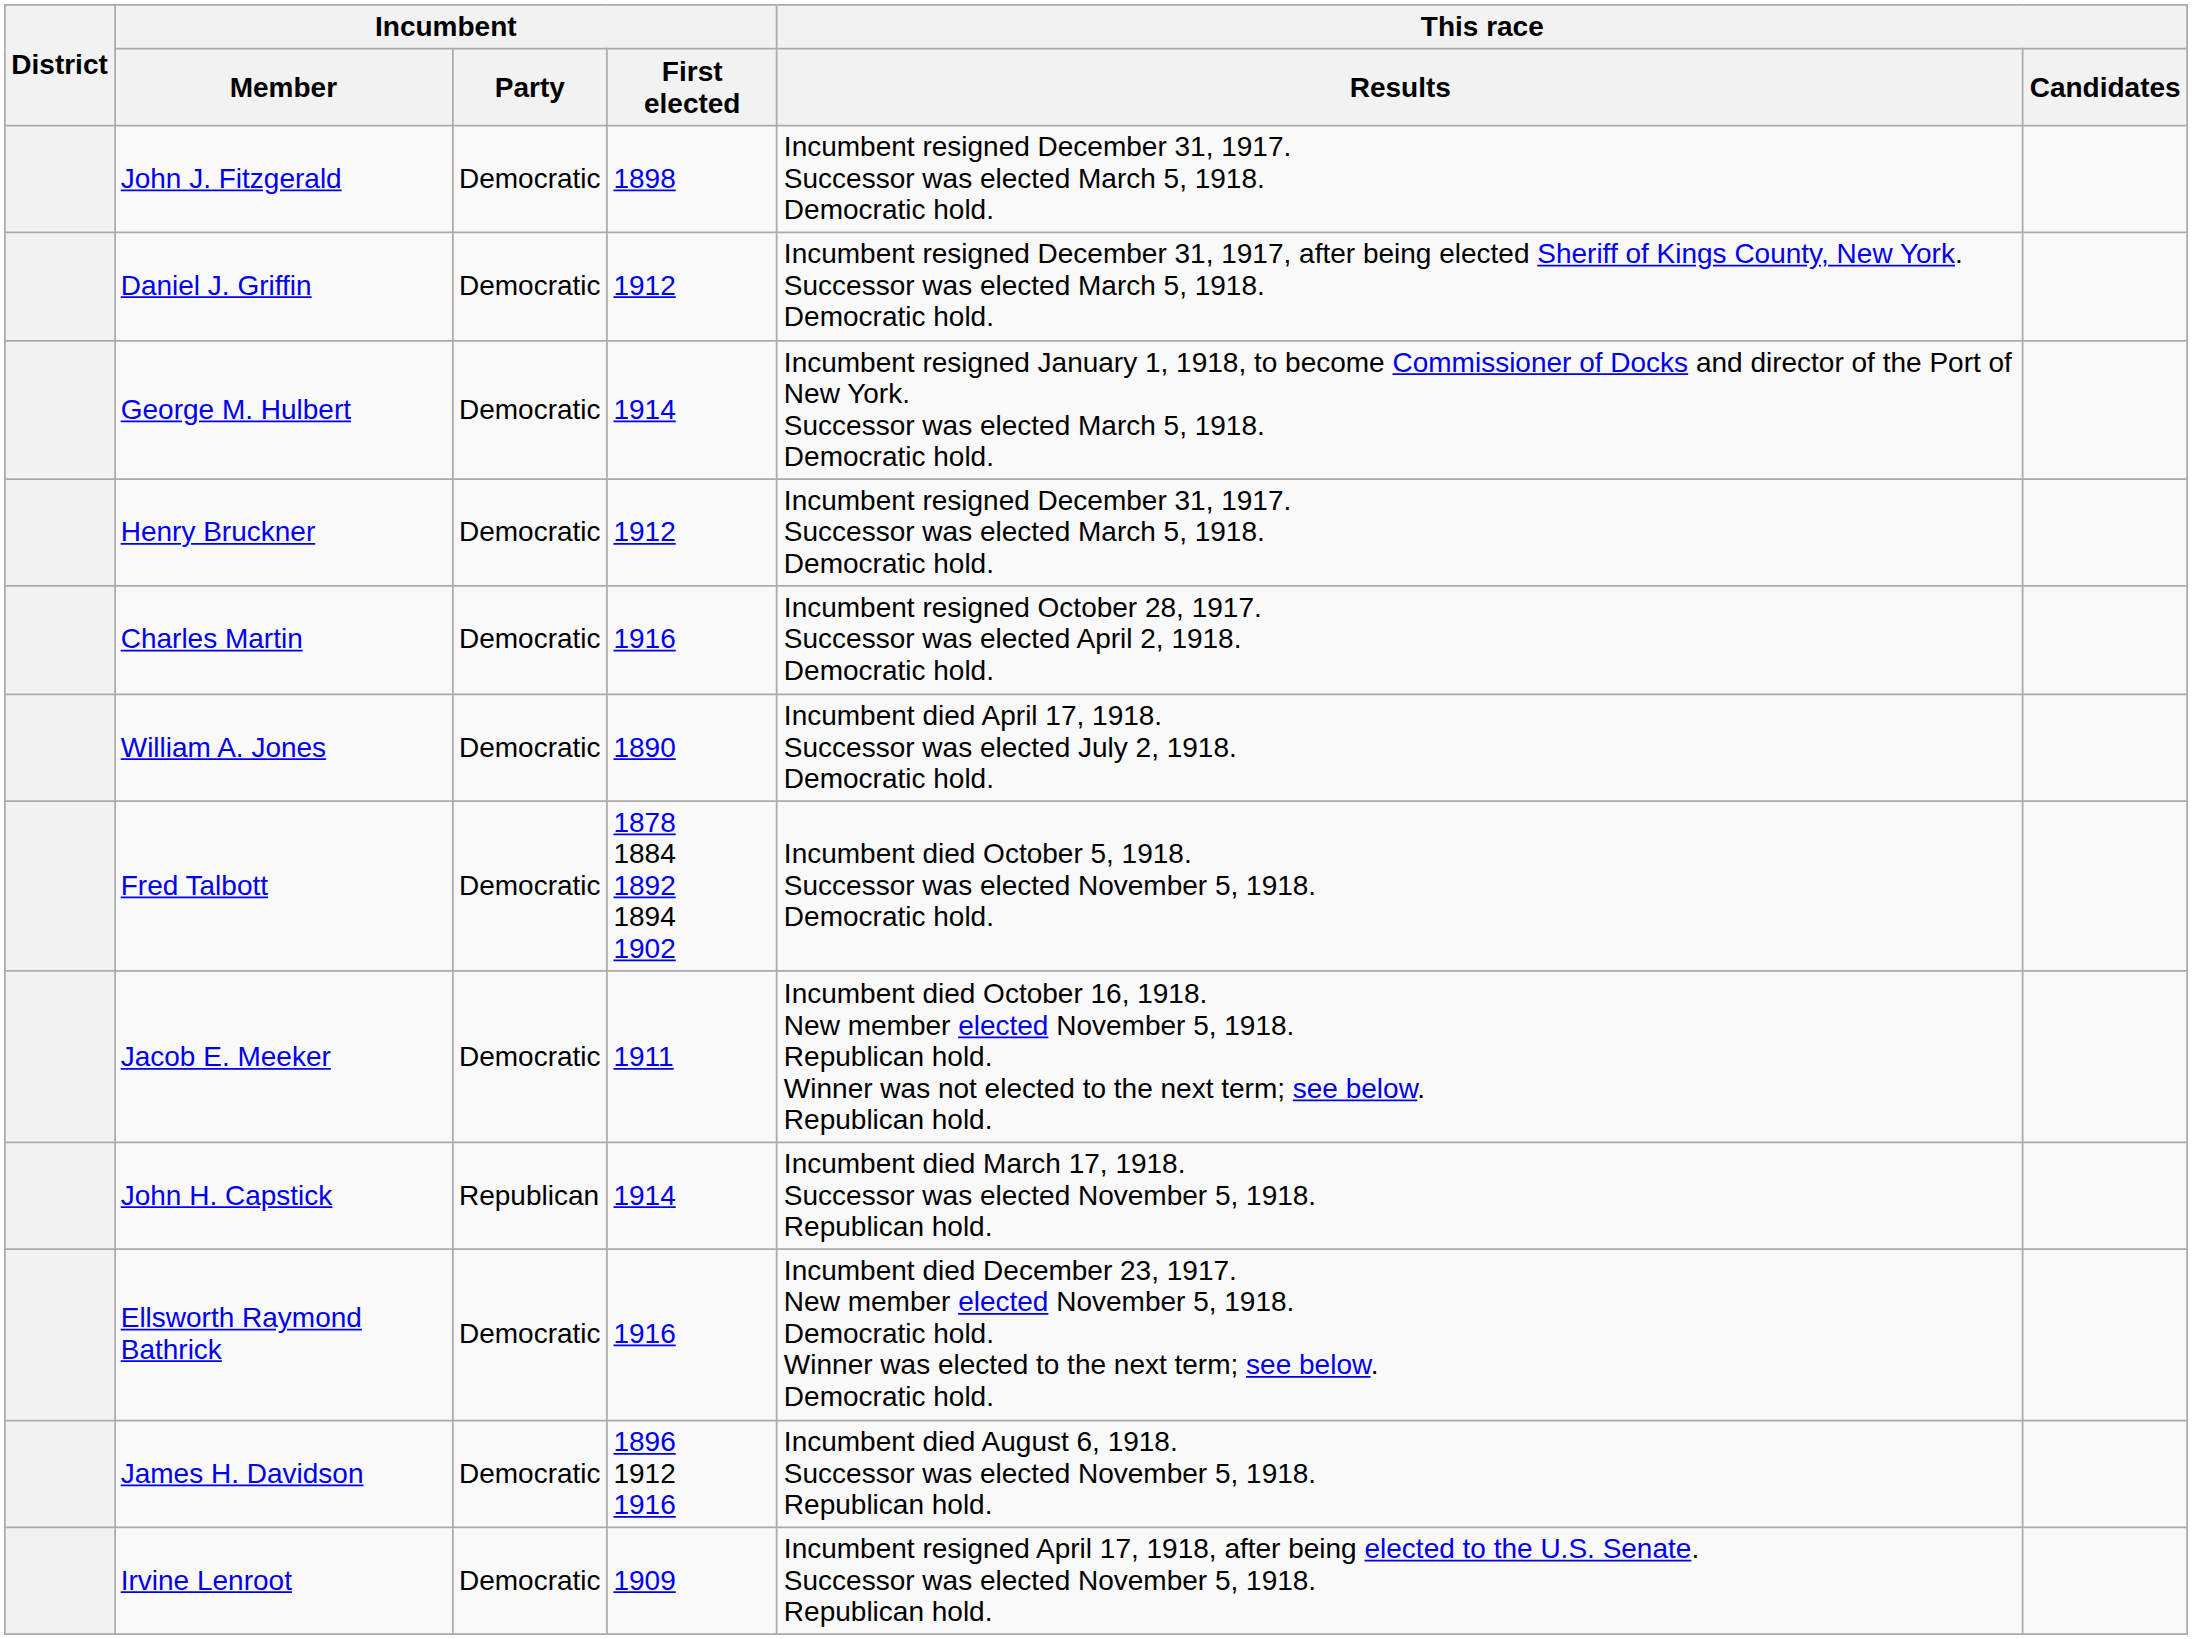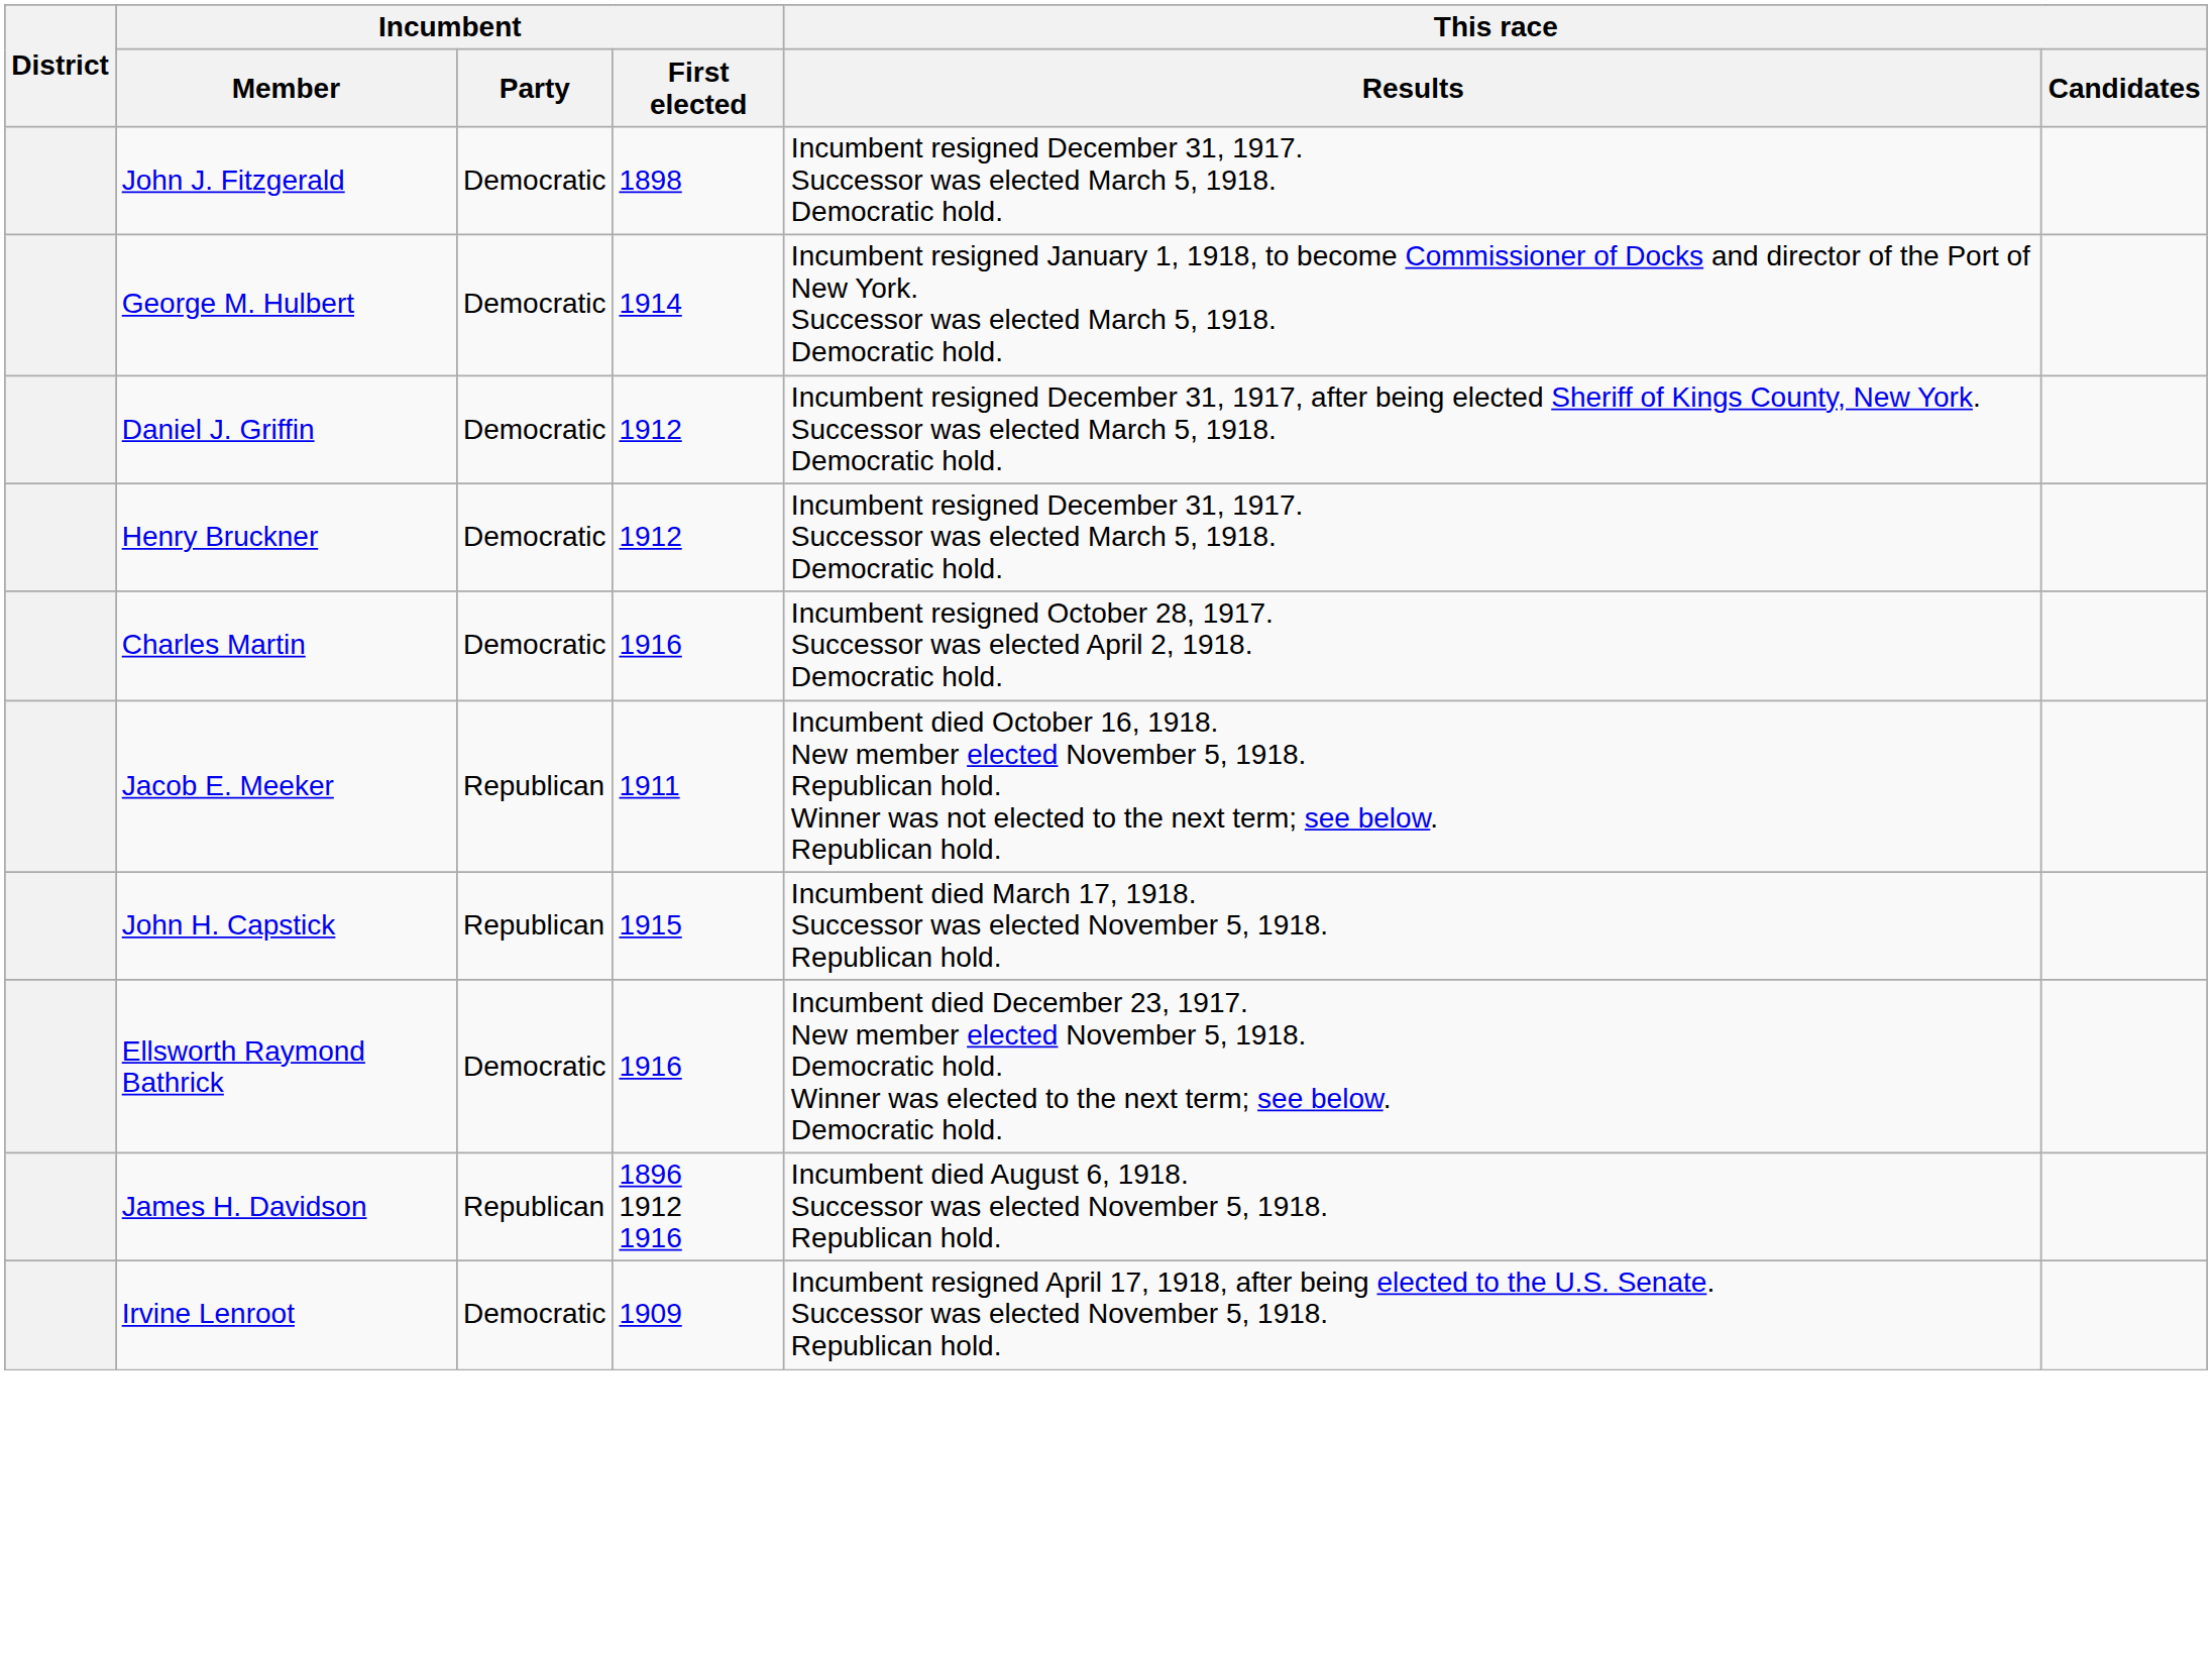rows swapped: Daniel J. Griffin <-> George M. Hulbert
- row: William A. Jones | Democratic | 1890 | Incumbent died April 17, 1918. Successor was elected July 2, 1918. Democratic hold.
- row: Fred Talbott | Democratic | 1878 1884 1892 1894 1902 | Incumbent died October 5, 1918. Successor was elected November 5, 1918. Democratic hold.
Jacob E. Meeker | Incumbent / Party: Democratic -> Republican
John H. Capstick | Incumbent / First elected: 1914 -> 1915
James H. Davidson | Incumbent / Party: Democratic -> Republican
